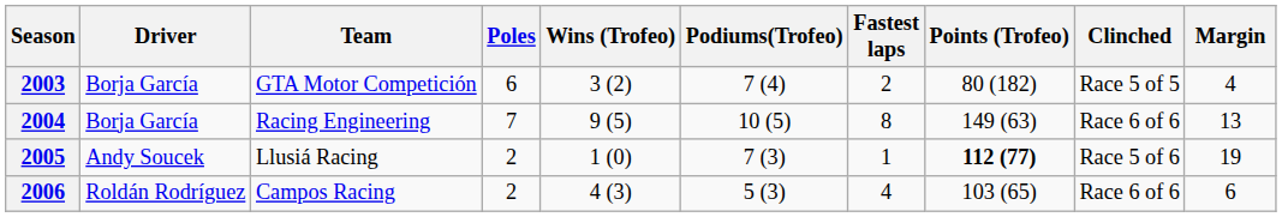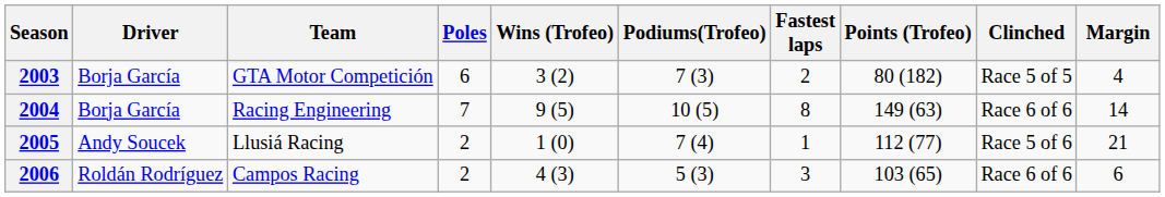2003 | Podiums(Trofeo): 7 (4) -> 7 (3)
2004 | Margin: 13 -> 14
2005 | Podiums(Trofeo): 7 (3) -> 7 (4)
2005 | Points (Trofeo): bold -> normal
2005 | Margin: 19 -> 21
2006 | Fastest laps: 4 -> 3
